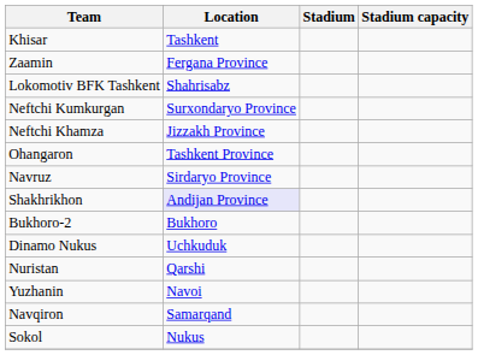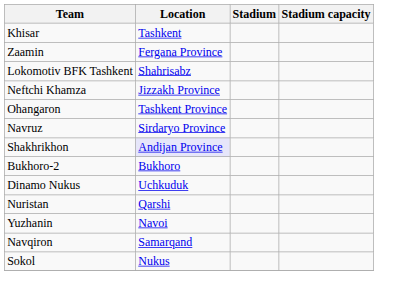- row: Neftchi Kumkurgan | Surxondaryo Province
